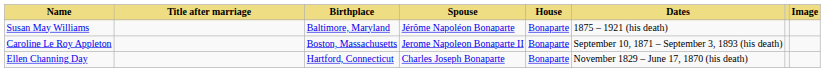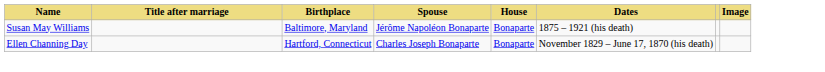- row: Caroline Le Roy Appleton | Boston, Massachusetts | Jerome Napoleon Bonaparte II | Bonaparte | September 10, 1871 – September 3, 1893 (his death)
